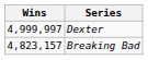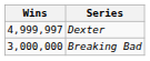Breaking Bad | Wins: 4,823,157 -> 3,000,000
